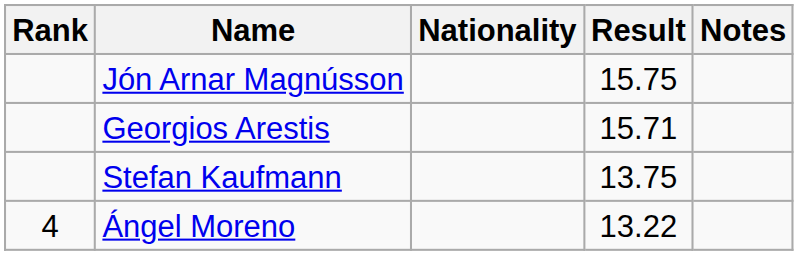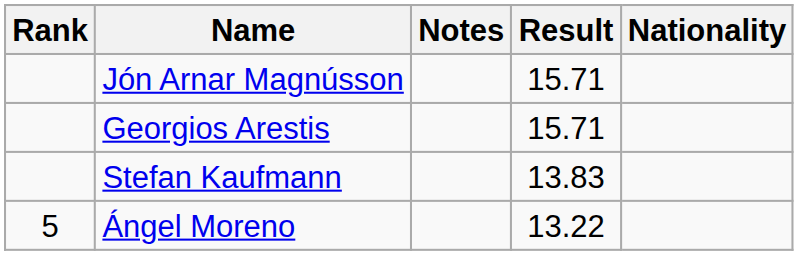columns swapped: Nationality <-> Notes
Jón Arnar Magnússon | Result: 15.75 -> 15.71
Stefan Kaufmann | Result: 13.75 -> 13.83
Ángel Moreno | Rank: 4 -> 5
